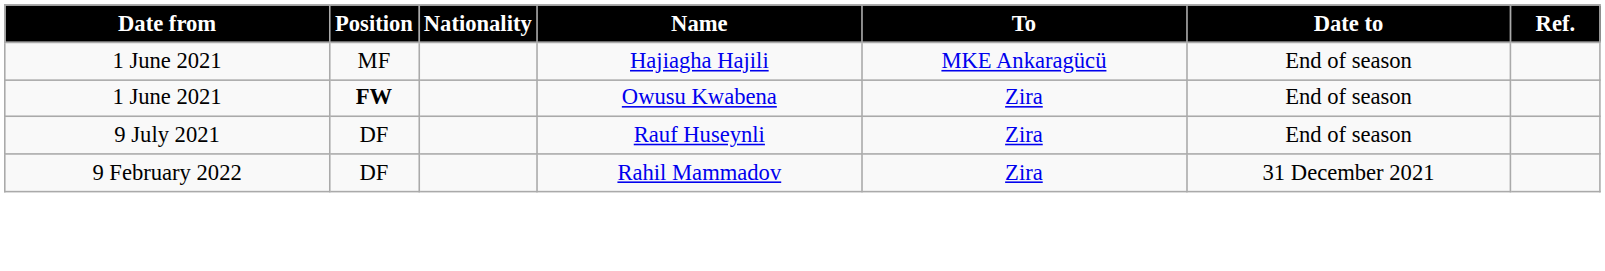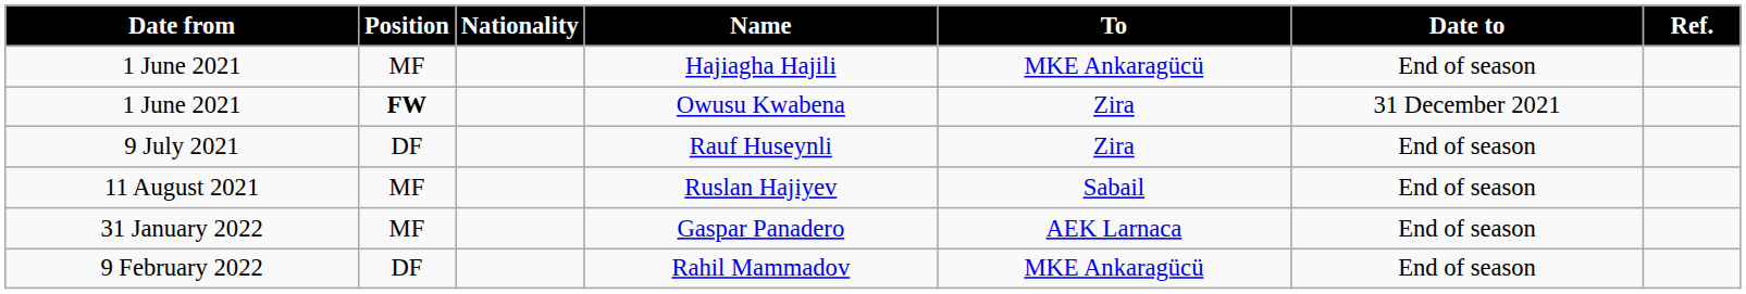Owusu Kwabena | Date to: End of season -> 31 December 2021
+ row: 11 August 2021 | MF | Ruslan Hajiyev | Sabail | End of season
+ row: 31 January 2022 | MF | Gaspar Panadero | AEK Larnaca | End of season
Rahil Mammadov | To: Zira -> MKE Ankaragücü
Rahil Mammadov | Date to: 31 December 2021 -> End of season
